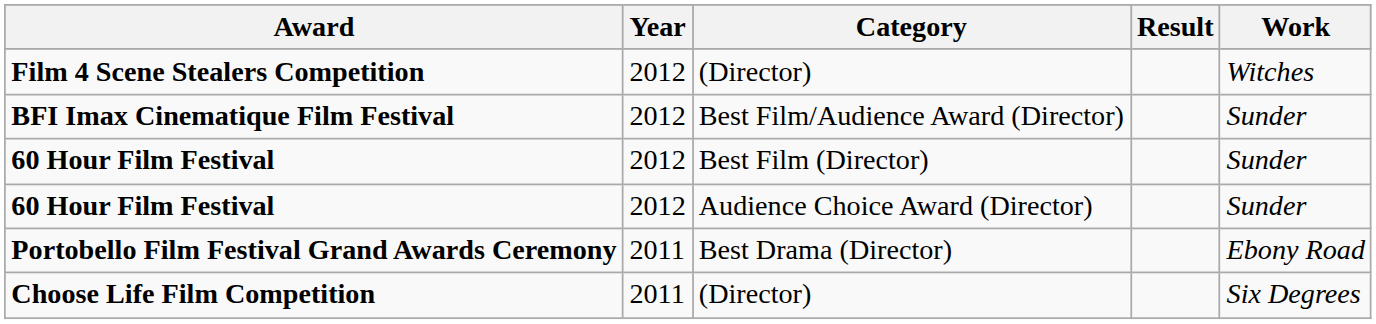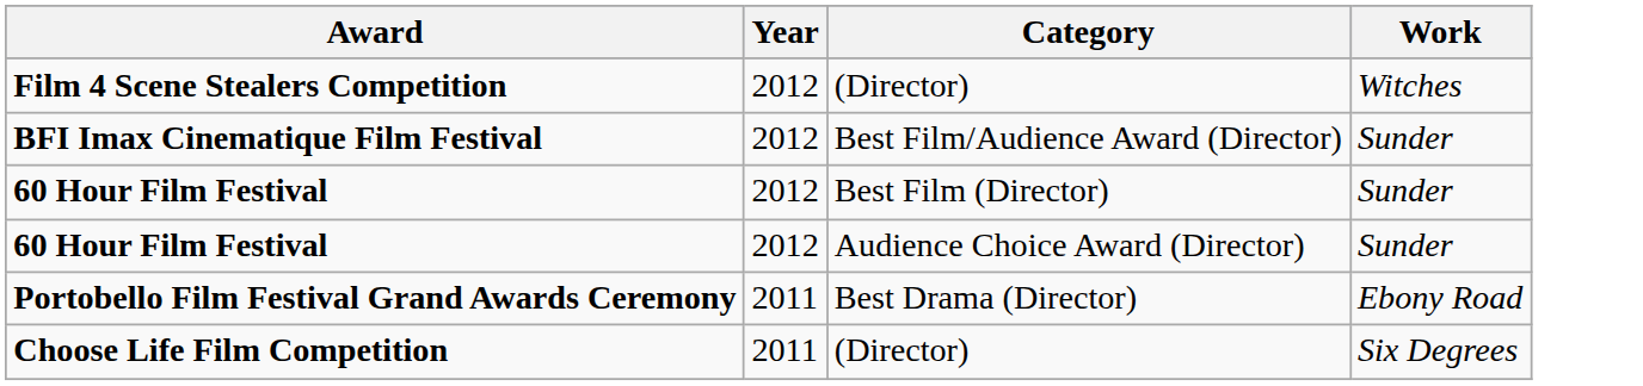- column: Result
